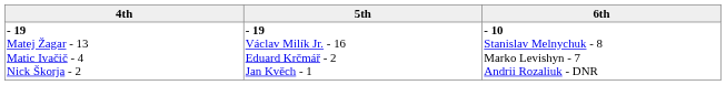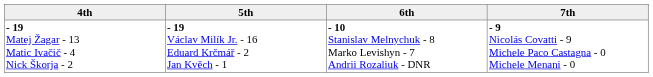+ column: 7th | - 9 Nicolás Covatti - 9 Michele Paco Castagna - 0 Michele Menani - 0
